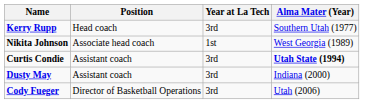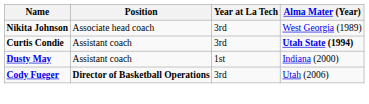- row: Kerry Rupp | Head coach | 3rd | Southern Utah (1977)
Nikita Johnson | Year at La Tech: 1st -> 3rd
Dusty May | Year at La Tech: 3rd -> 1st
Cody Fueger | Position: normal -> bold
